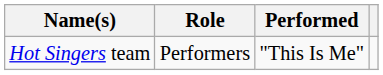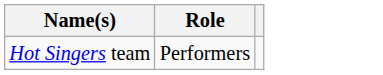- column: Performed | "This Is Me"
